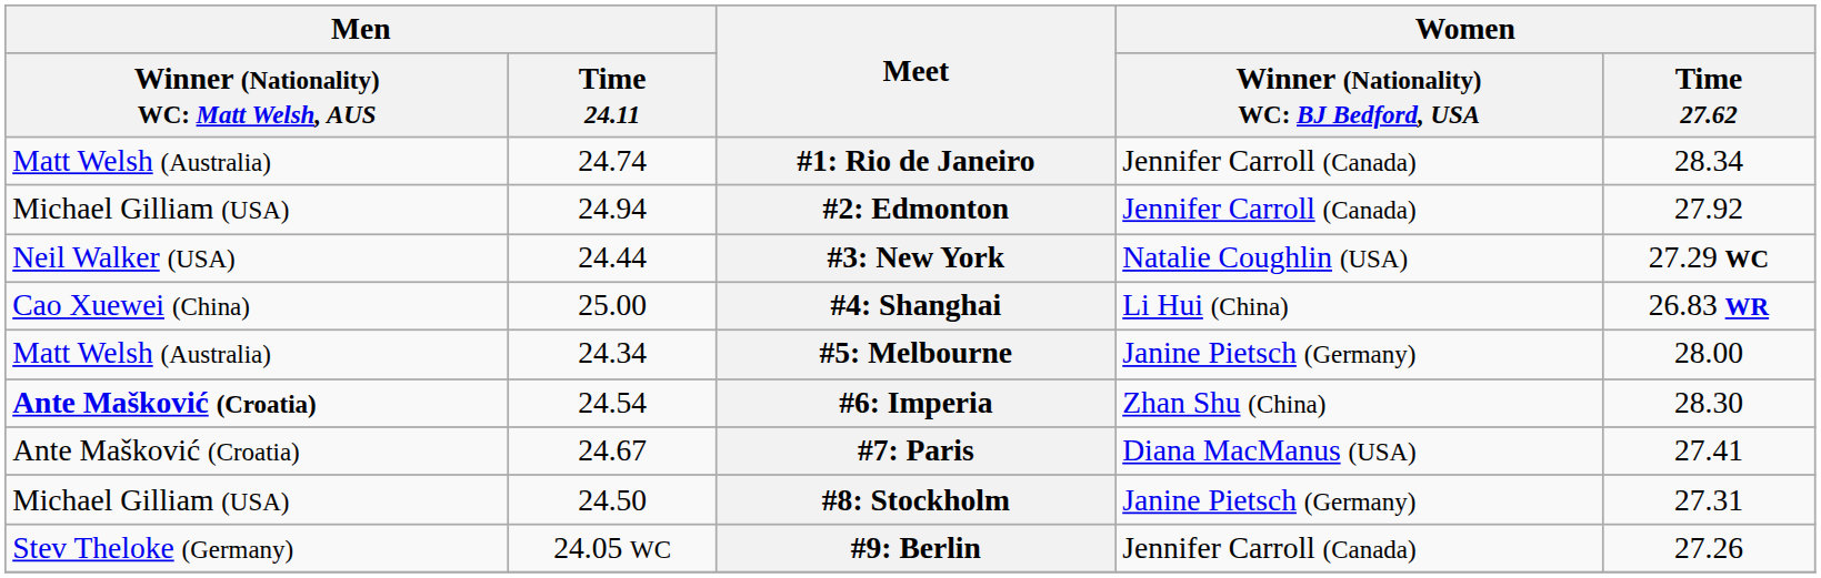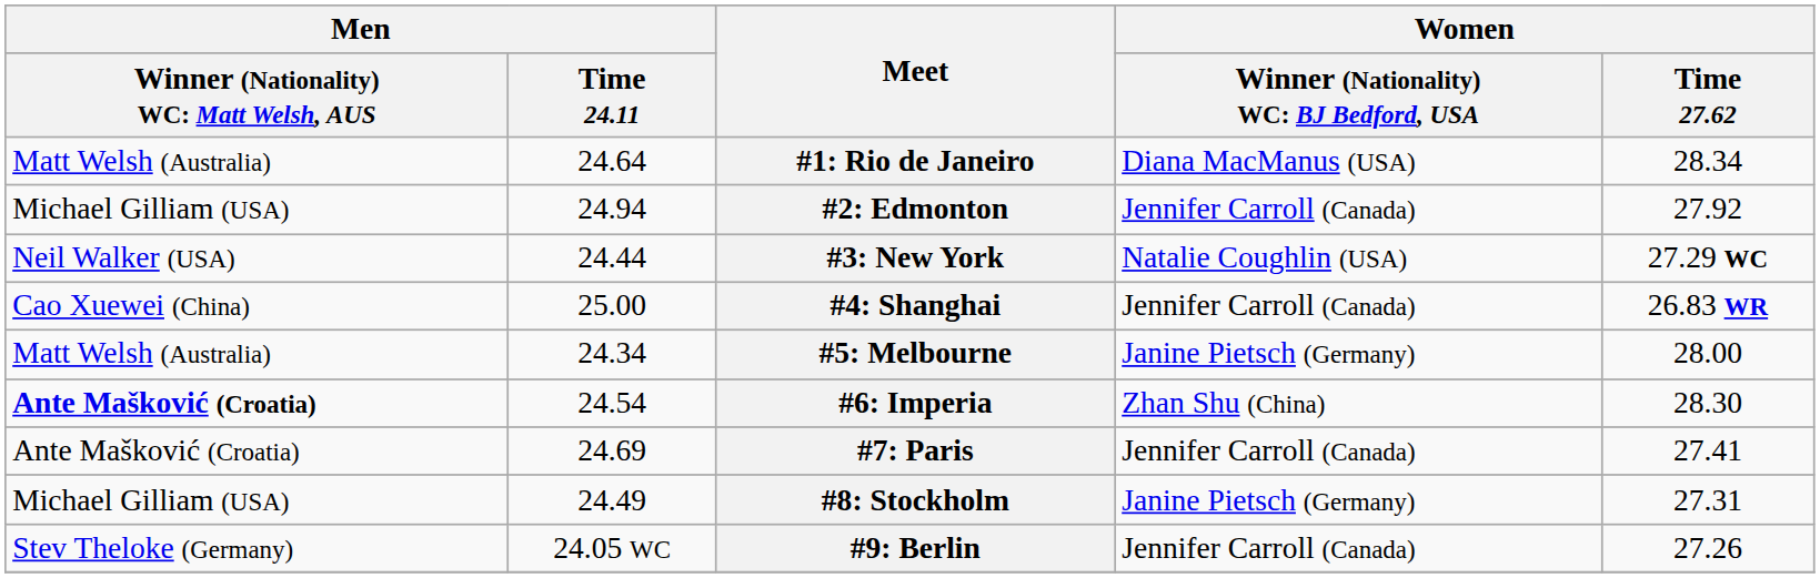#1: Rio de Janeiro | Men / Time 24.11: 24.74 -> 24.64
#1: Rio de Janeiro | column 4: Jennifer Carroll (Canada) -> Diana MacManus (USA)
#4: Shanghai | column 4: Li Hui (China) -> Jennifer Carroll (Canada)
#7: Paris | Men / Time 24.11: 24.67 -> 24.69
#7: Paris | column 4: Diana MacManus (USA) -> Jennifer Carroll (Canada)
#8: Stockholm | Men / Time 24.11: 24.50 -> 24.49
